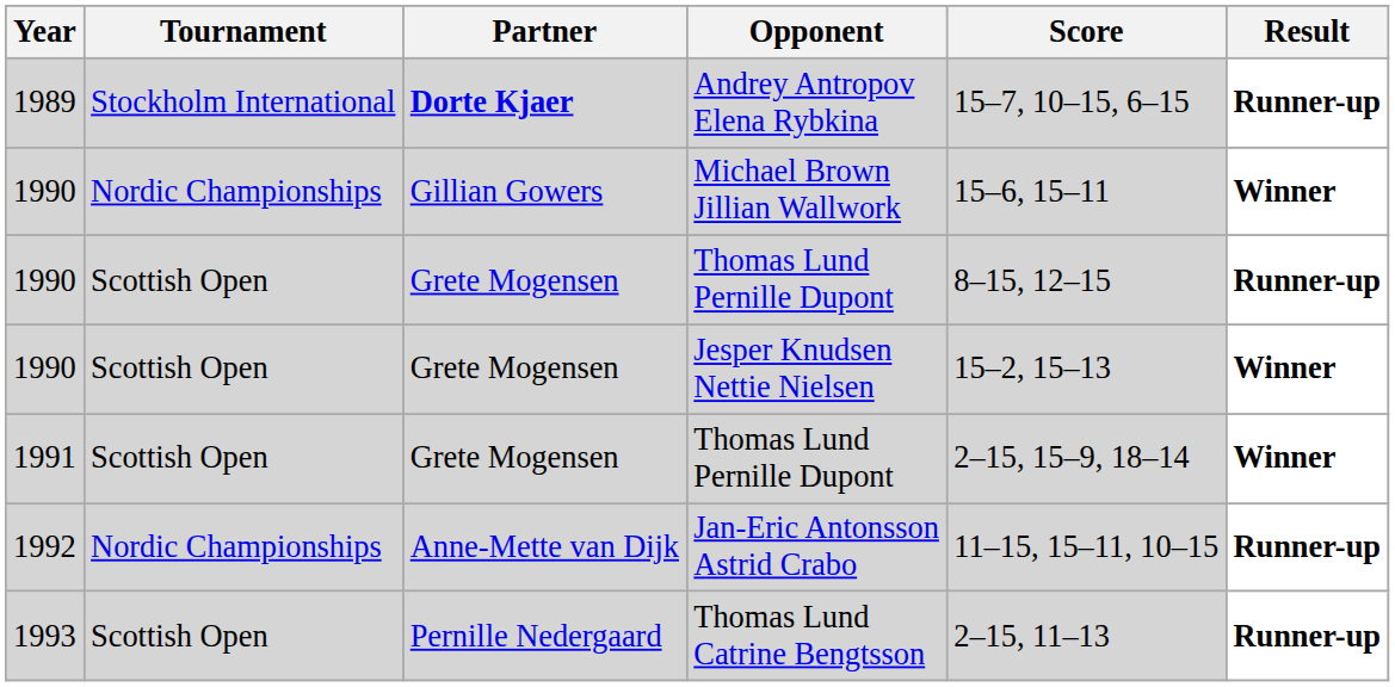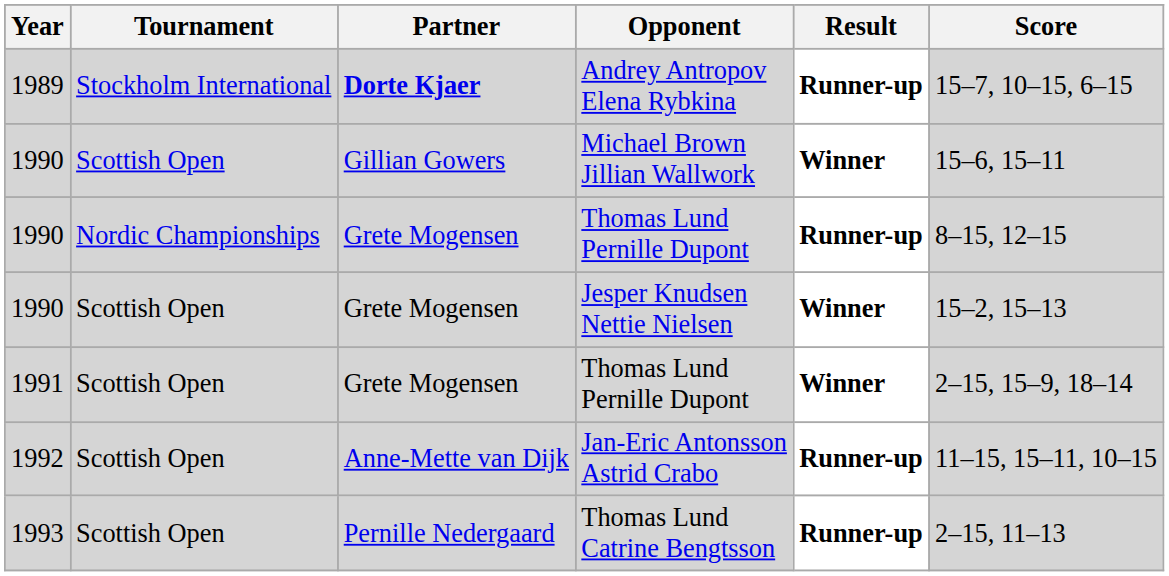columns swapped: Score <-> Result
Michael Brown Jillian Wallwork | Tournament: Nordic Championships -> Scottish Open
1990 / Thomas Lund Pernille Dupont | Tournament: Scottish Open -> Nordic Championships
Jan-Eric Antonsson Astrid Crabo | Tournament: Nordic Championships -> Scottish Open
